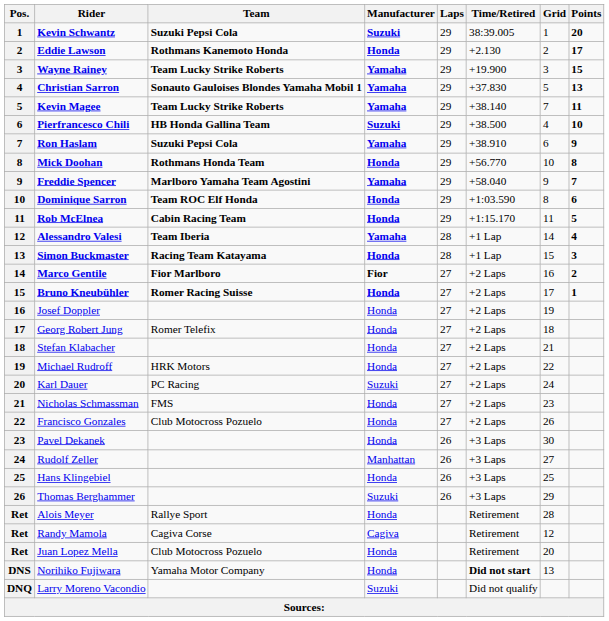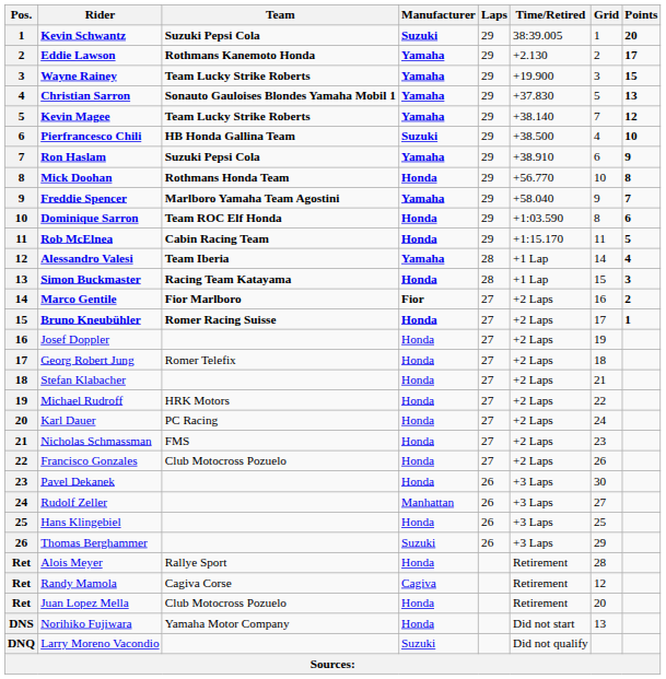Eddie Lawson | Manufacturer: Honda -> Yamaha
Kevin Magee | Points: 11 -> 12
Karl Dauer | Manufacturer: Suzuki -> Honda
Norihiko Fujiwara | Time/Retired: bold -> normal
